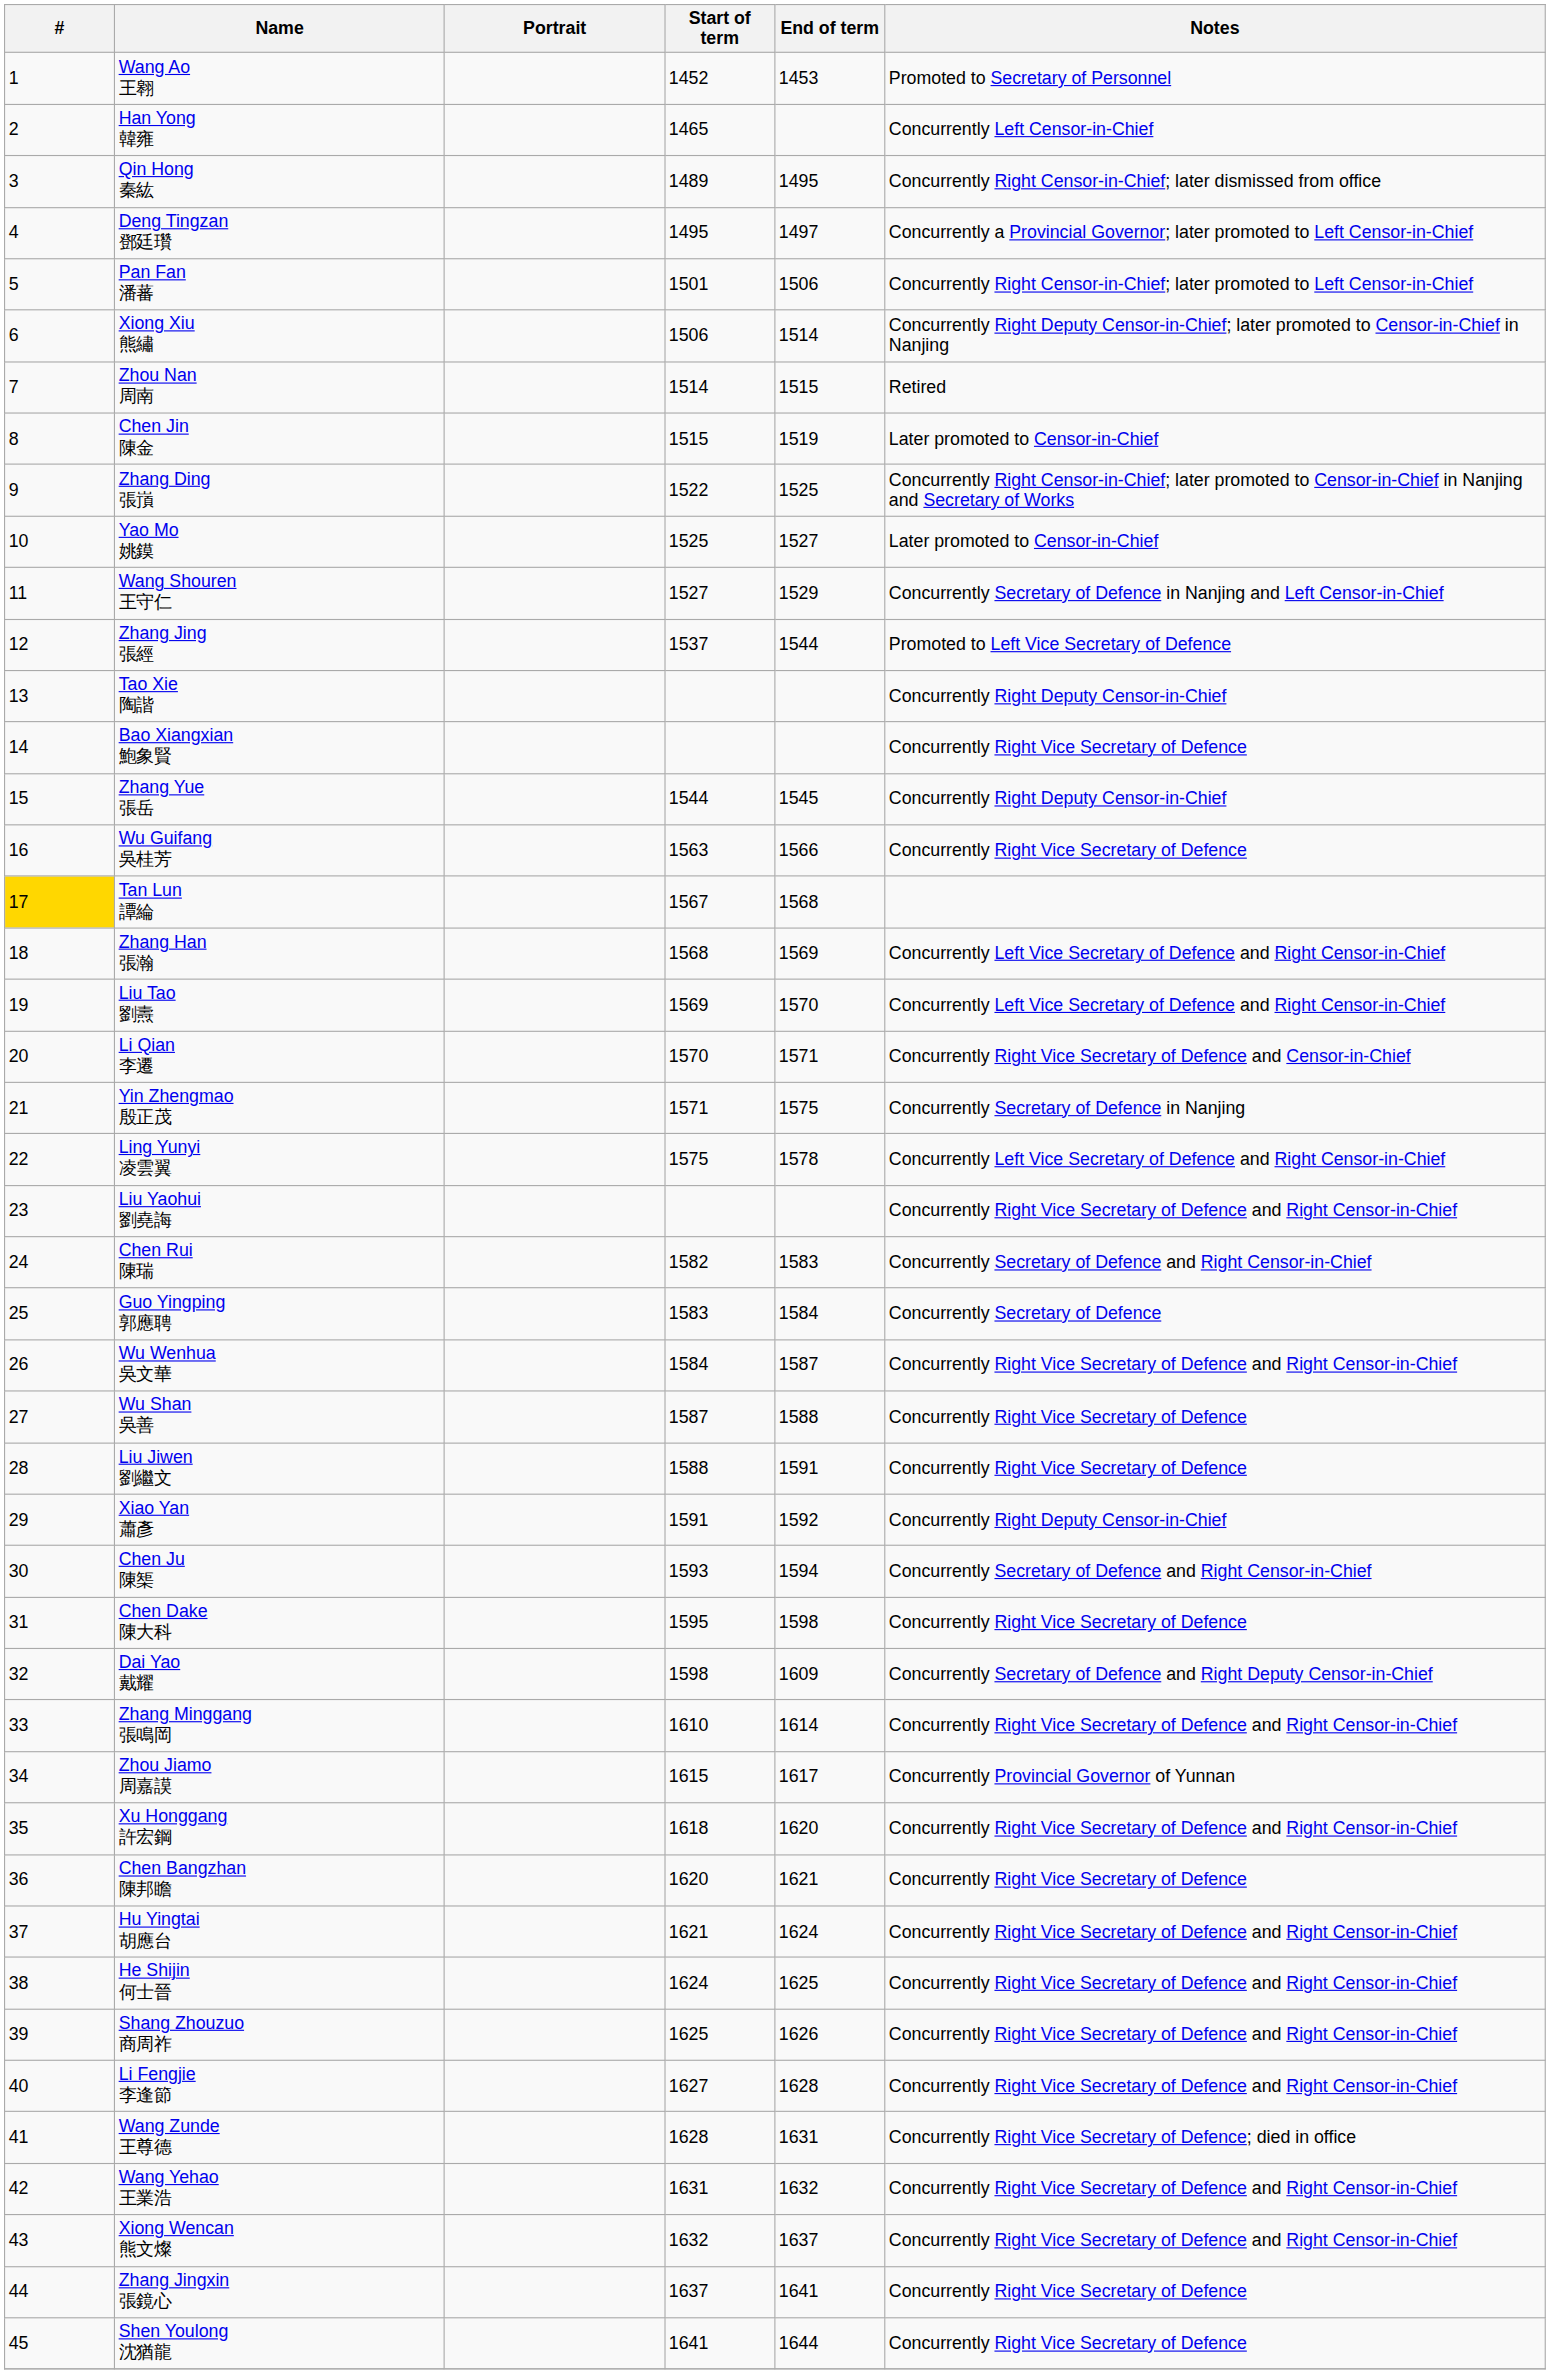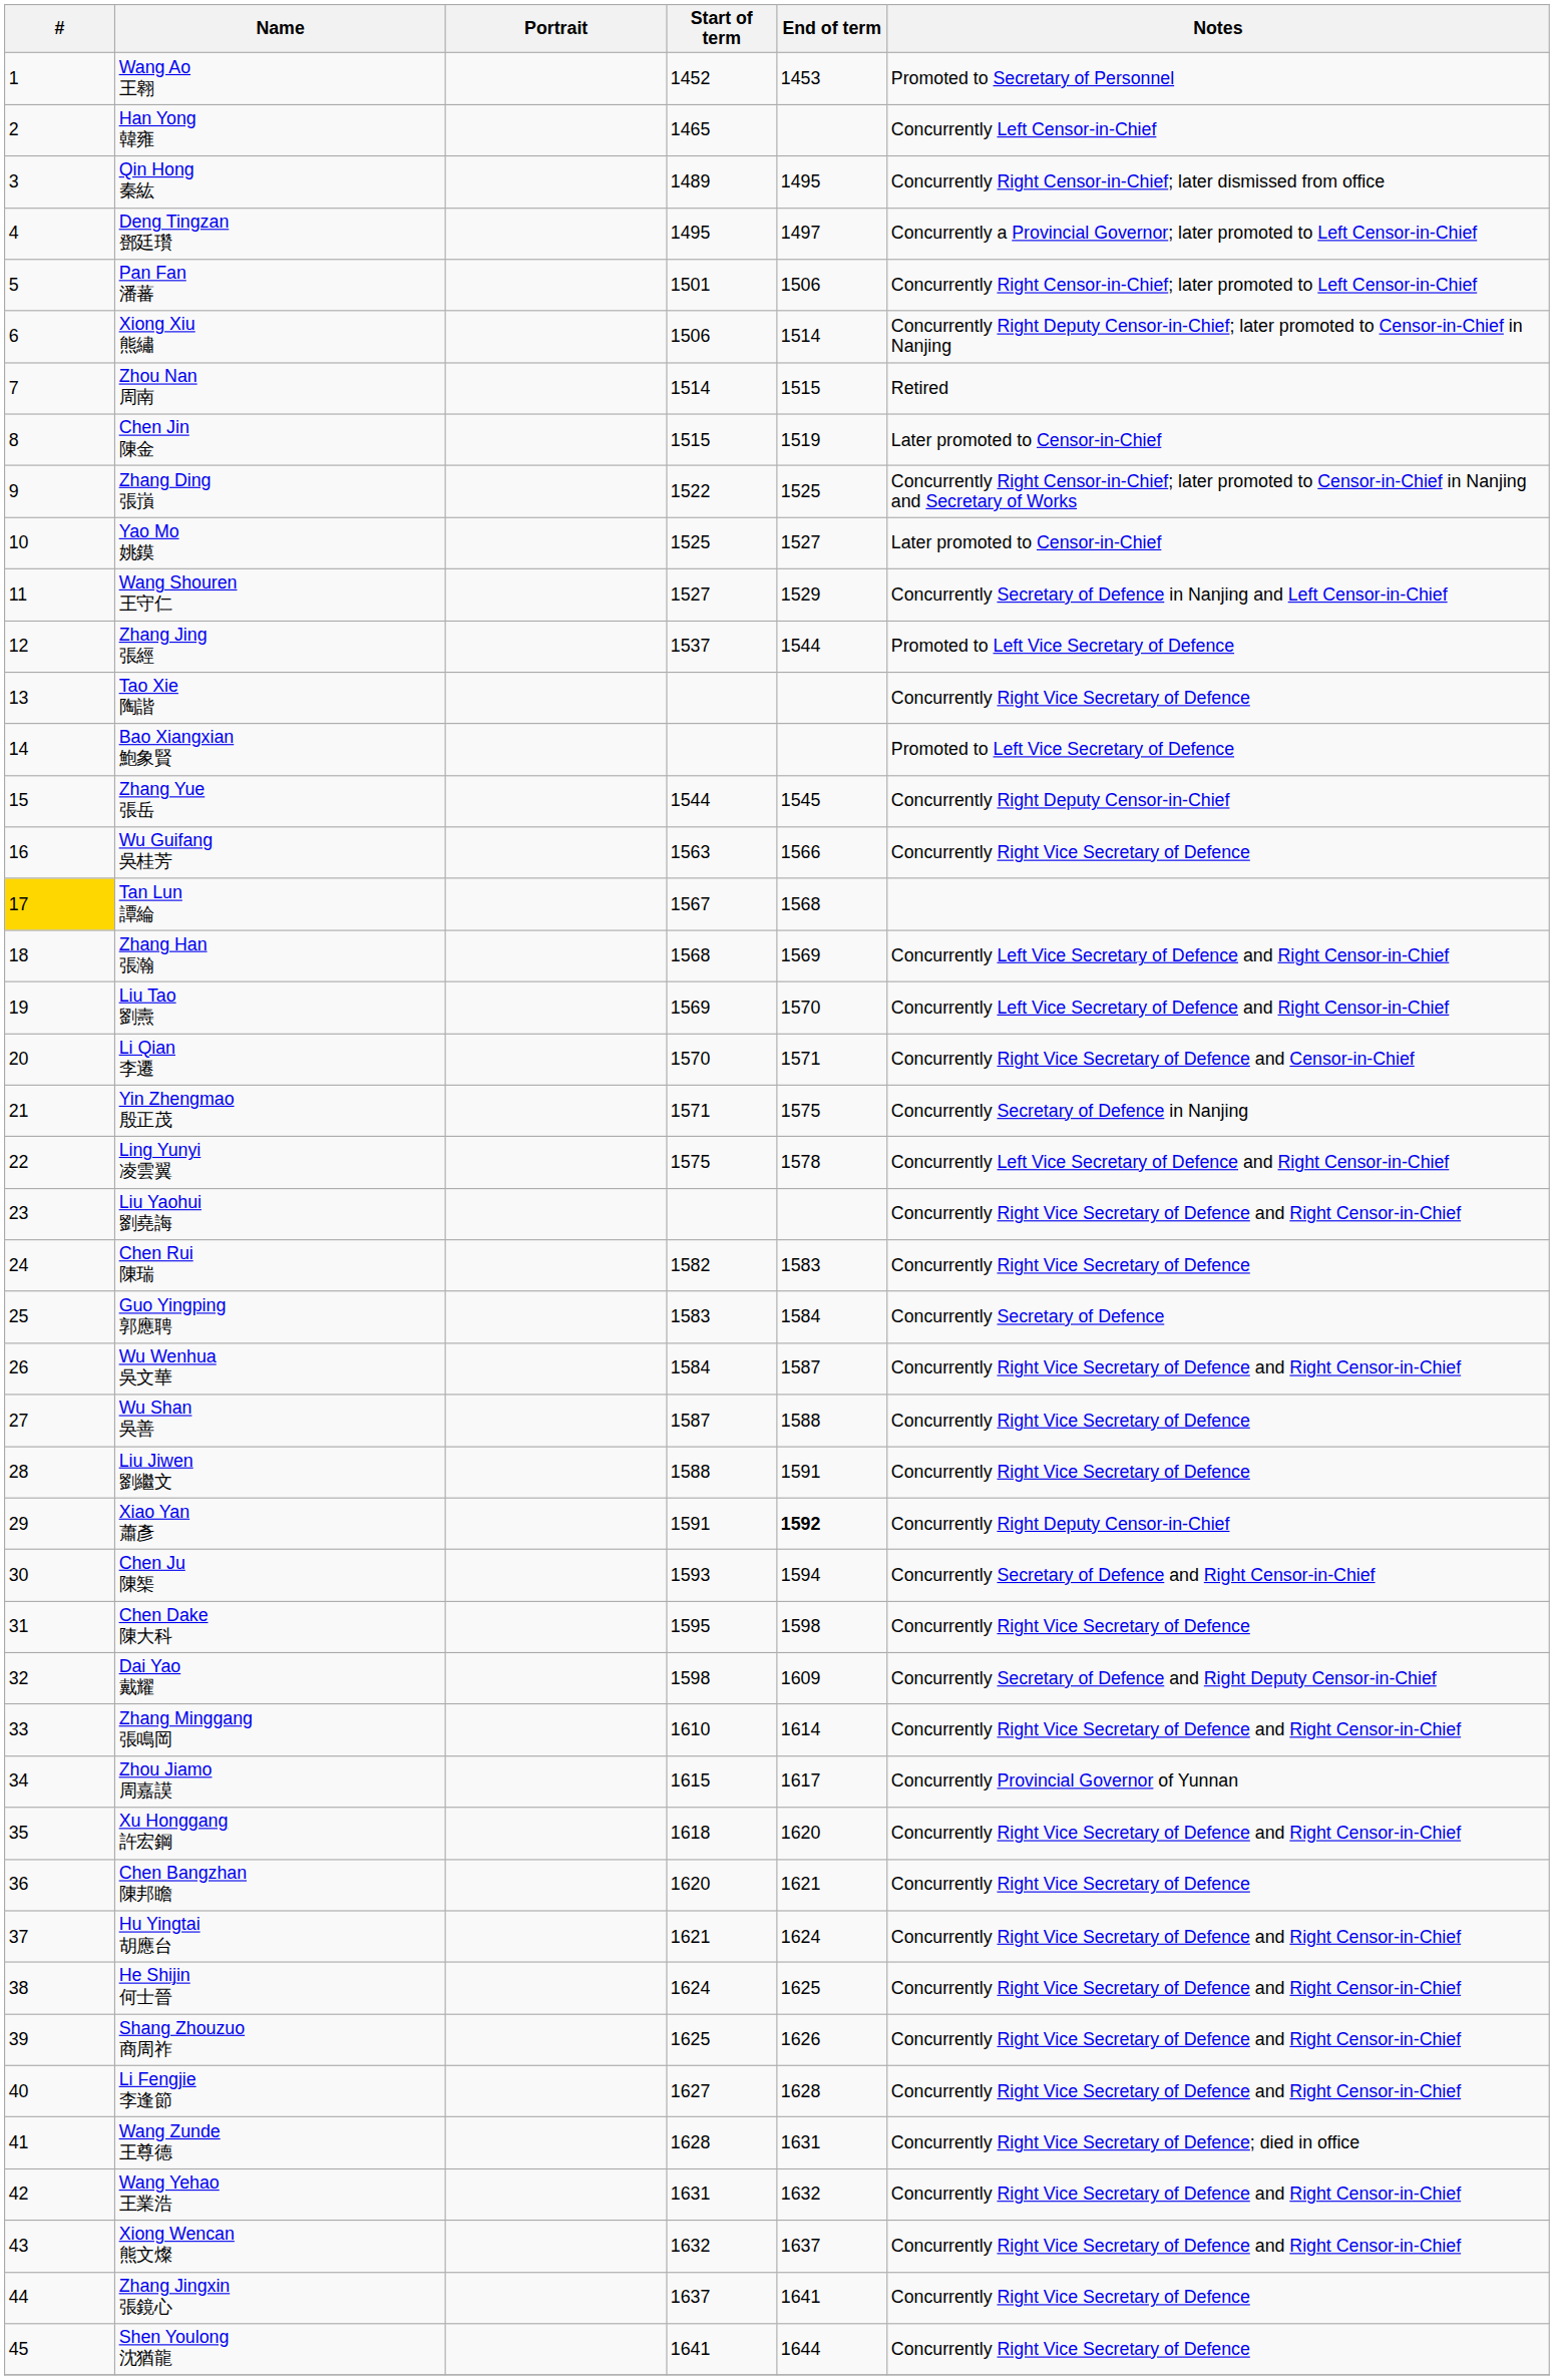Tao Xie 陶諧 | Notes: Concurrently Right Deputy Censor-in-Chief -> Concurrently Right Vice Secretary of Defence
Bao Xiangxian 鮑象賢 | Notes: Concurrently Right Vice Secretary of Defence -> Promoted to Left Vice Secretary of Defence
Chen Rui 陳瑞 | Notes: Concurrently Secretary of Defence and Right Censor-in-Chief -> Concurrently Right Vice Secretary of Defence
Xiao Yan 蕭彥 | End of term: normal -> bold
